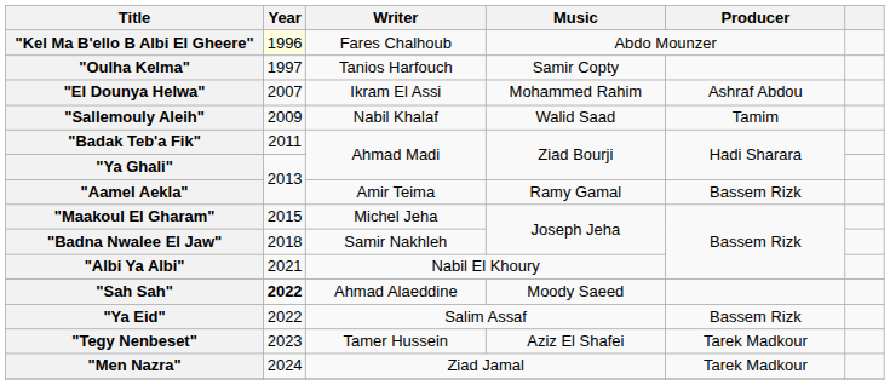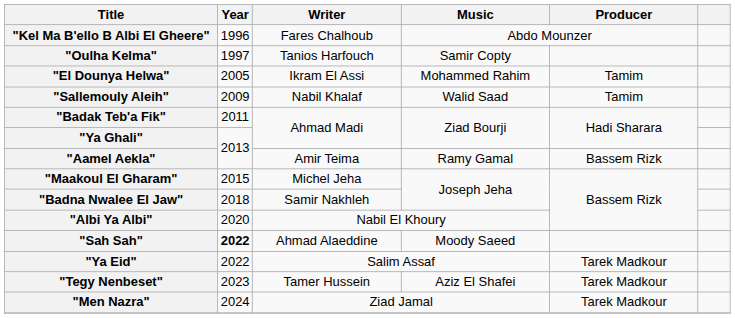"Kel Ma B'ello B Albi El Gheere" | Year: lightyellow background -> no background
"El Dounya Helwa" | Year: 2007 -> 2005
"El Dounya Helwa" | Producer: Ashraf Abdou -> Tamim
"Albi Ya Albi" | Year: 2021 -> 2020
"Ya Eid" | Producer: Bassem Rizk -> Tarek Madkour
